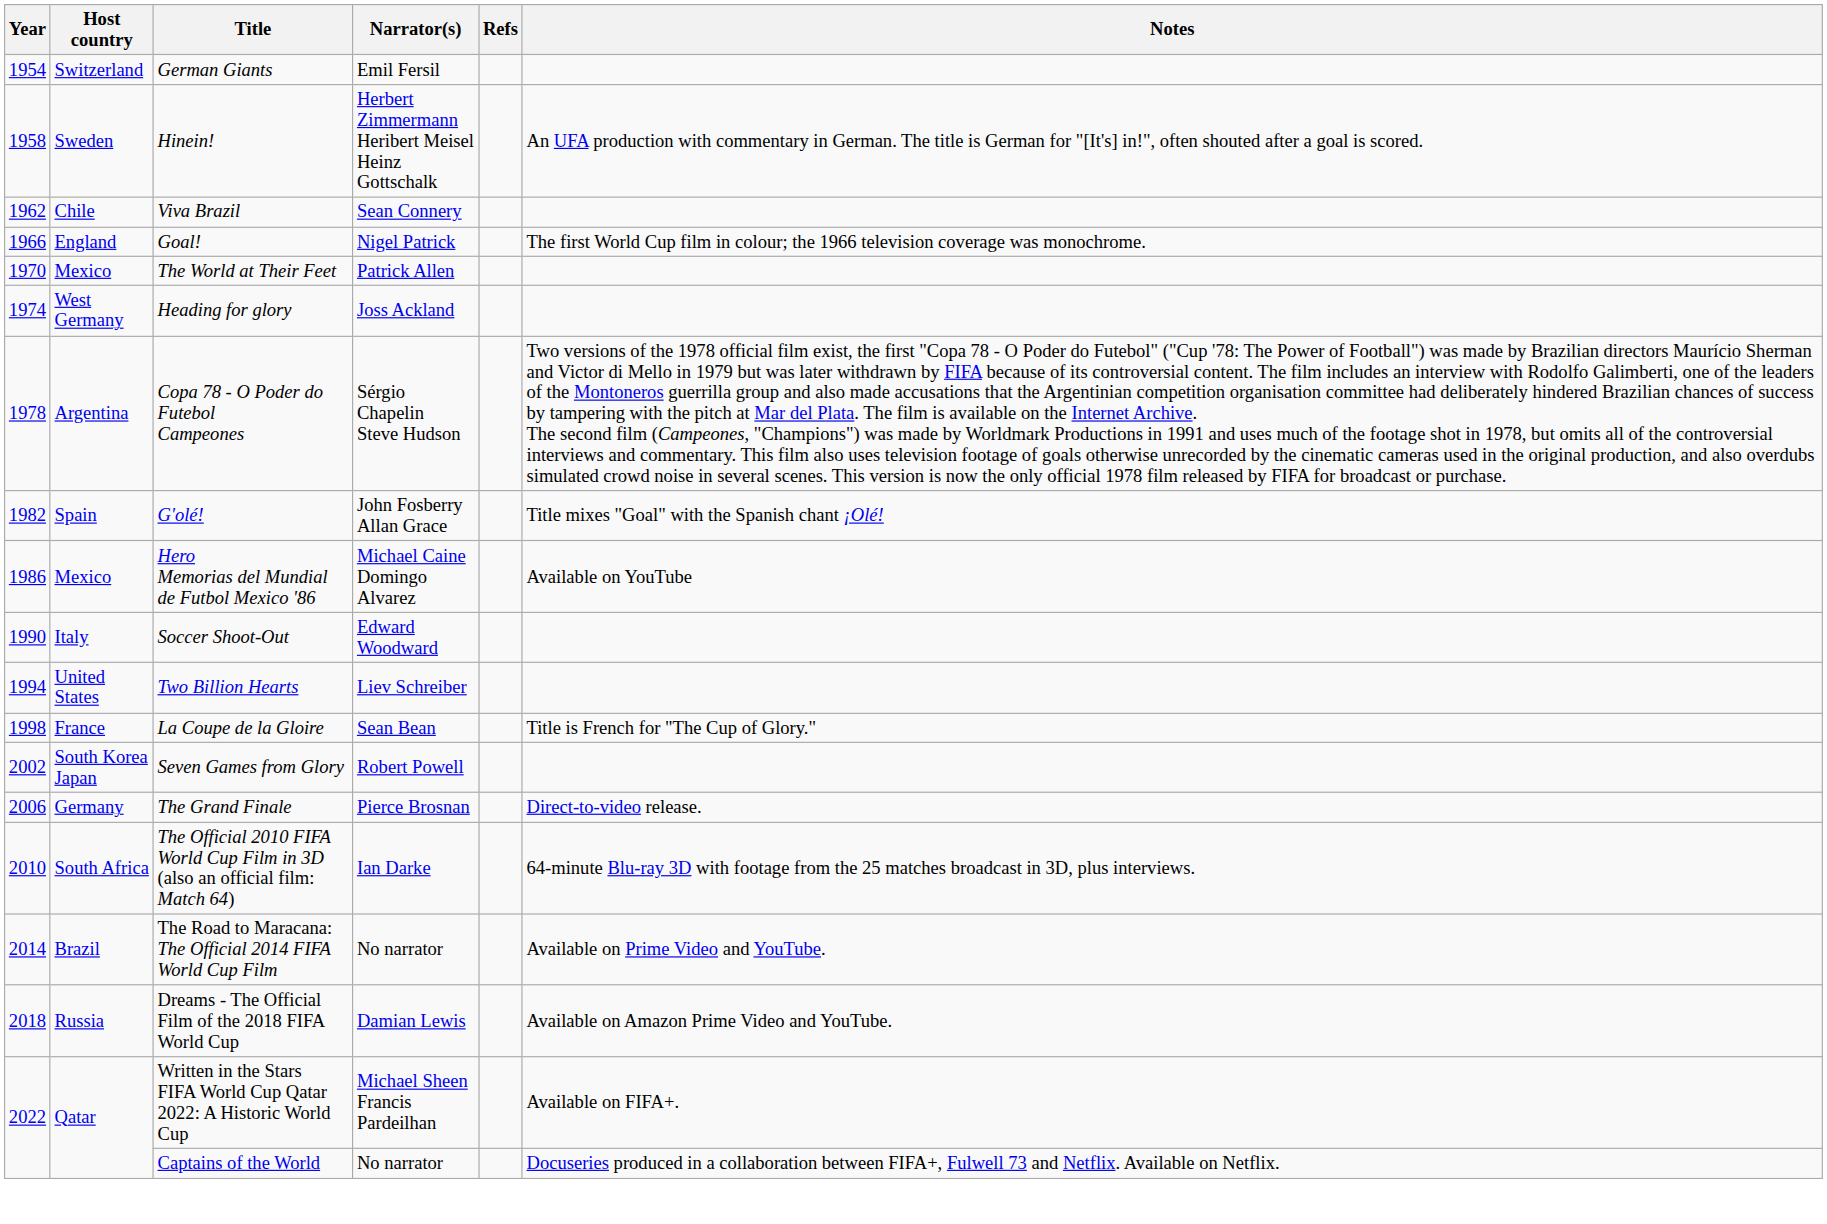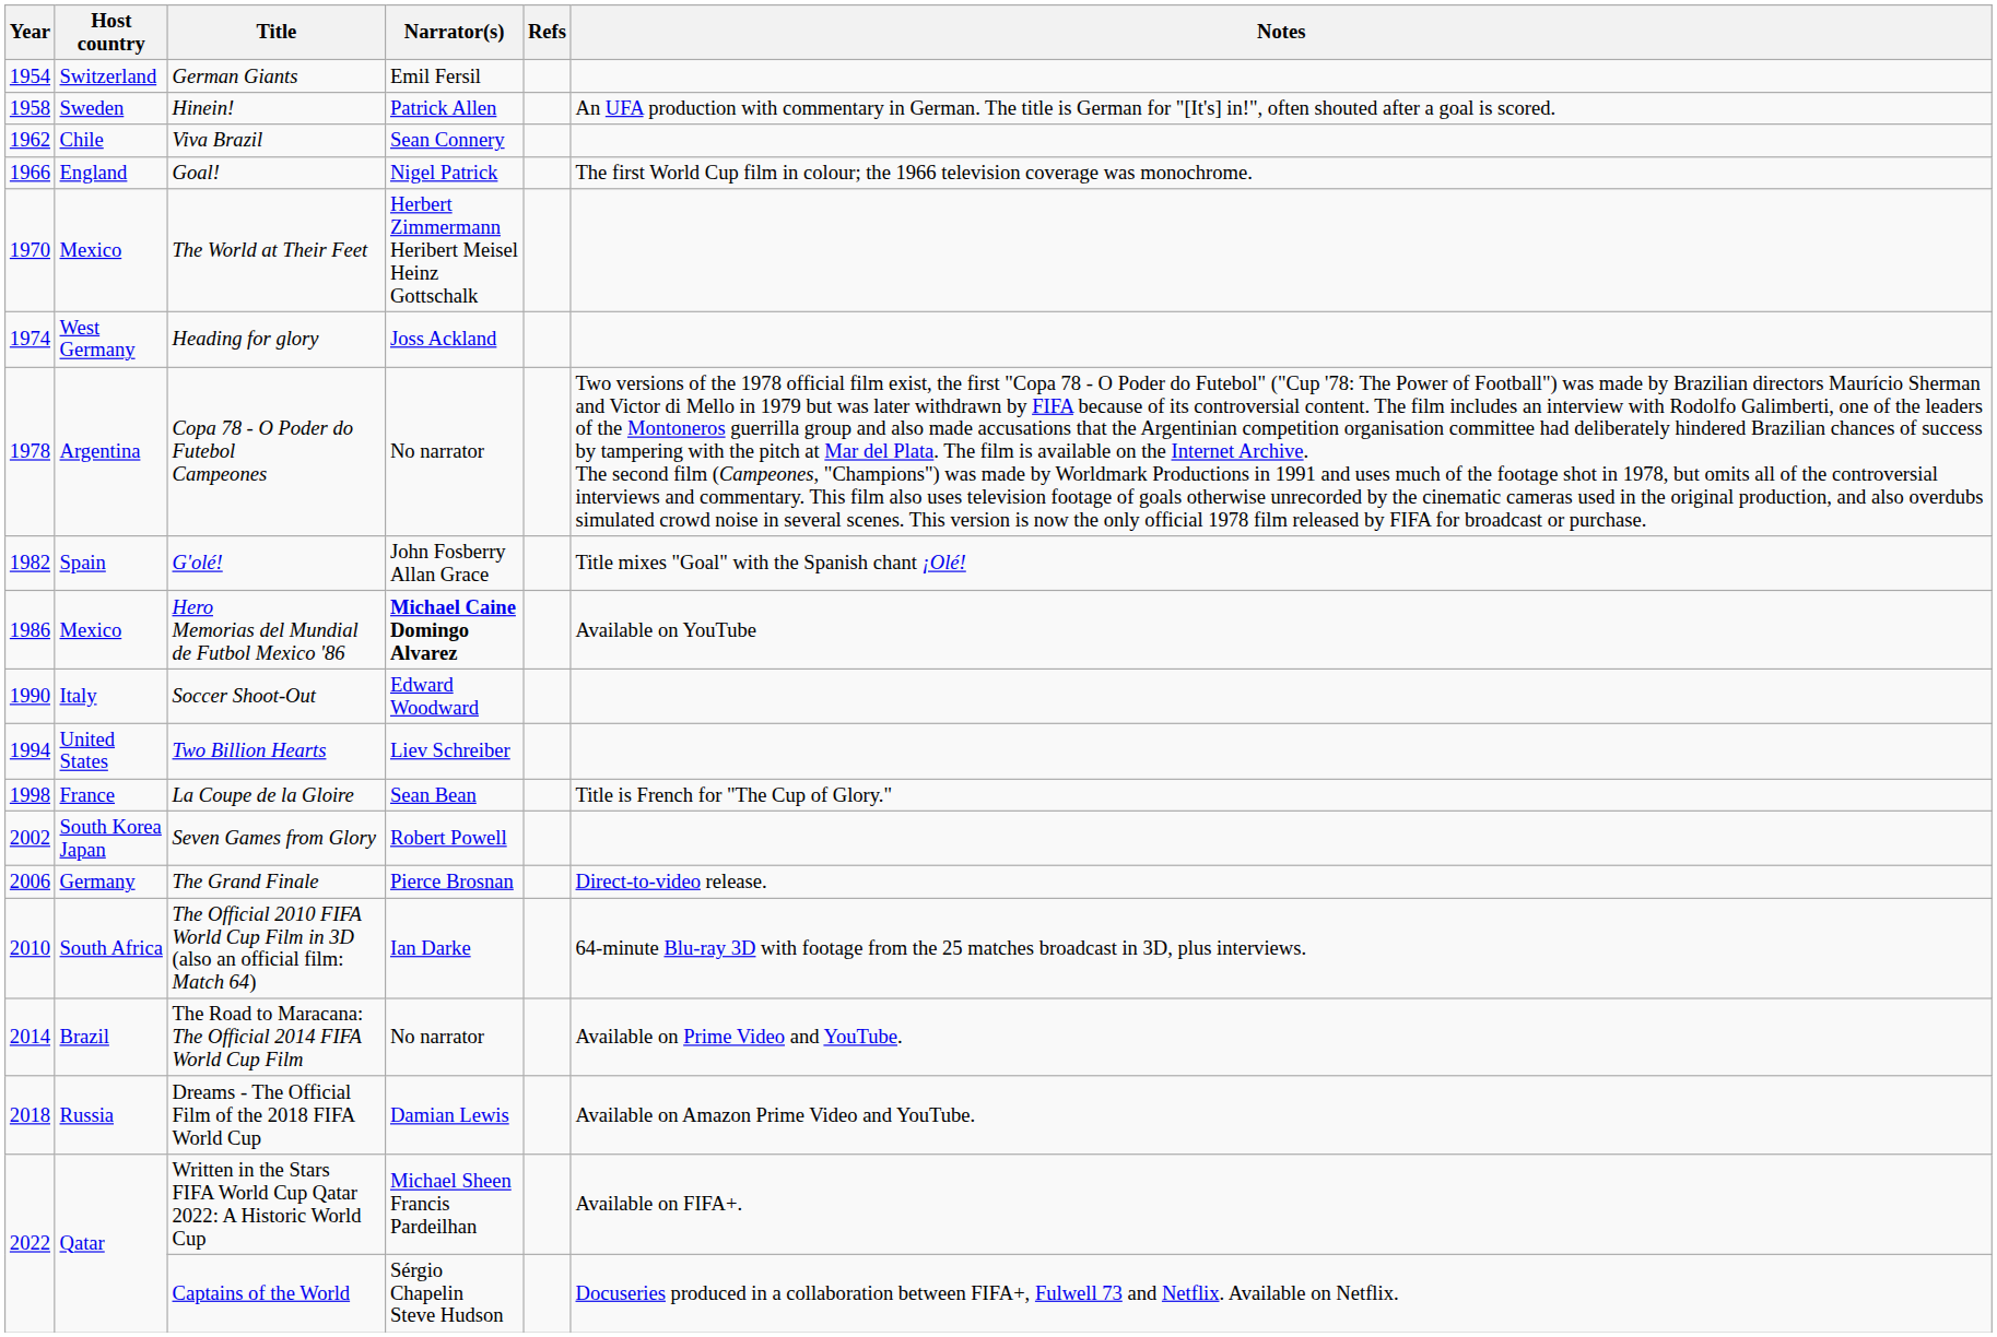Hinein! | Narrator(s): Herbert Zimmermann Heribert Meisel Heinz Gottschalk -> Patrick Allen
The World at Their Feet | Narrator(s): Patrick Allen -> Herbert Zimmermann Heribert Meisel Heinz Gottschalk
Copa 78 - O Poder do Futebol Campeones | Narrator(s): Sérgio Chapelin Steve Hudson -> No narrator
Hero Memorias del Mundial de Futbol Mexico '86 | Narrator(s): normal -> bold
Captains of the World | Narrator(s): No narrator -> Sérgio Chapelin Steve Hudson
